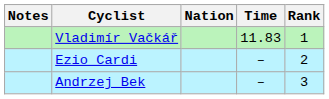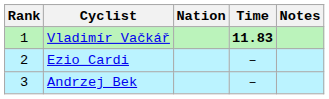columns swapped: Rank <-> Notes
Vladimír Vačkář | Time: normal -> bold
